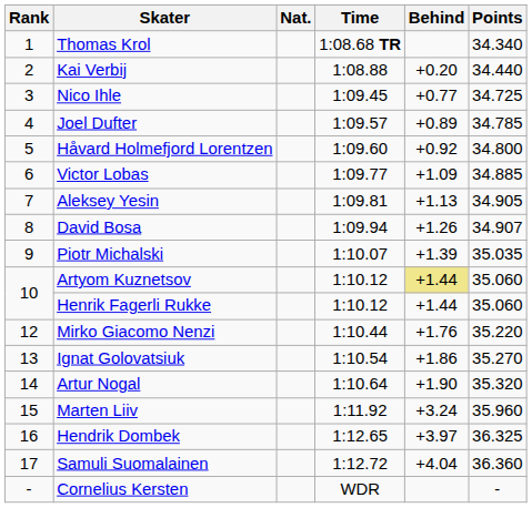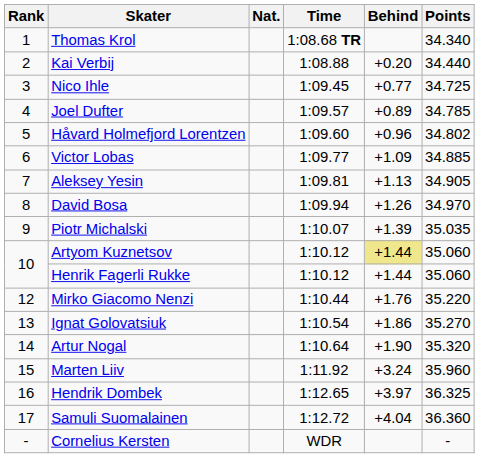Håvard Holmefjord Lorentzen | Behind: +0.92 -> +0.96
Håvard Holmefjord Lorentzen | Points: 34.800 -> 34.802
David Bosa | Points: 34.907 -> 34.970
